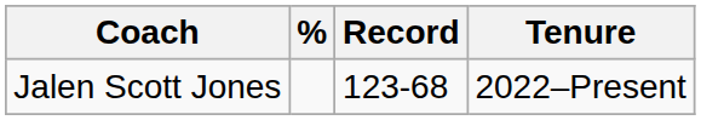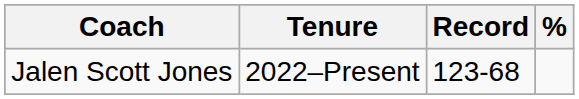columns swapped: Tenure <-> %
